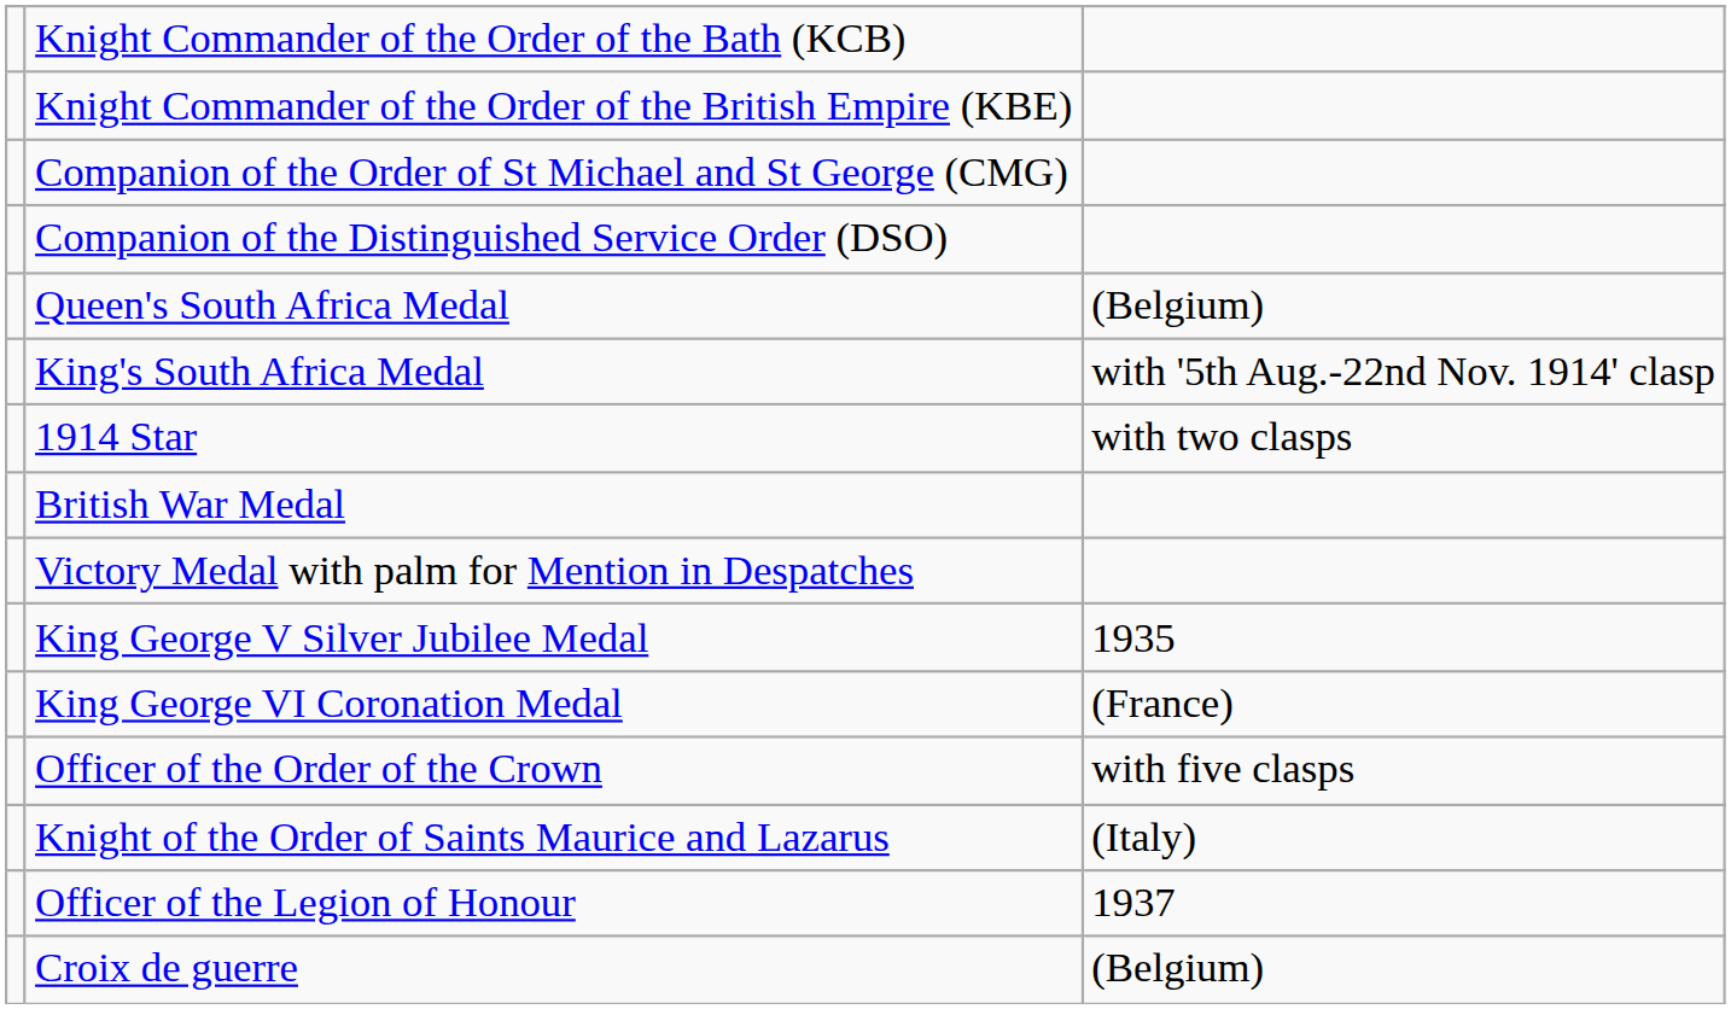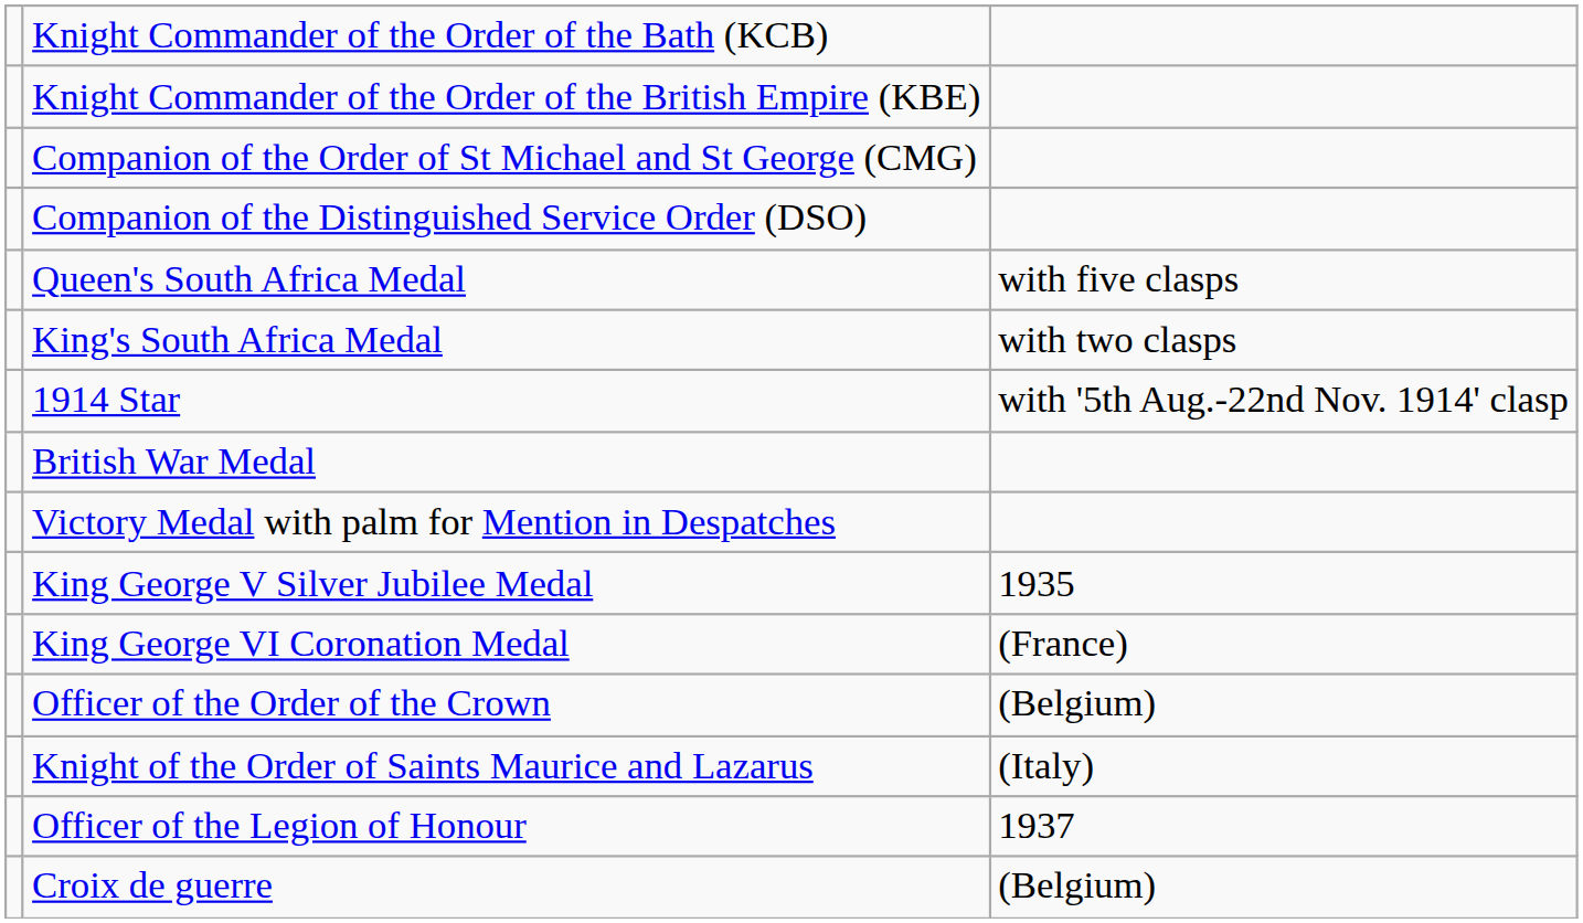Queen's South Africa Medal | column 3: (Belgium) -> with five clasps
King's South Africa Medal | column 3: with '5th Aug.-22nd Nov. 1914' clasp -> with two clasps
1914 Star | column 3: with two clasps -> with '5th Aug.-22nd Nov. 1914' clasp
Officer of the Order of the Crown | column 3: with five clasps -> (Belgium)
